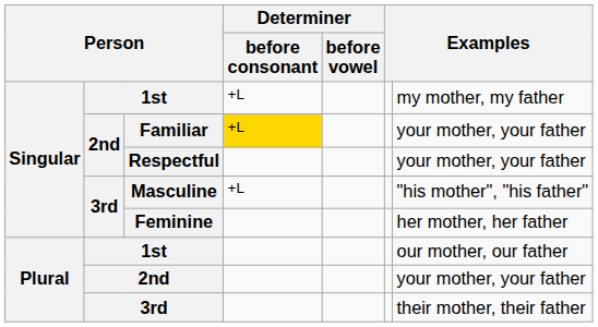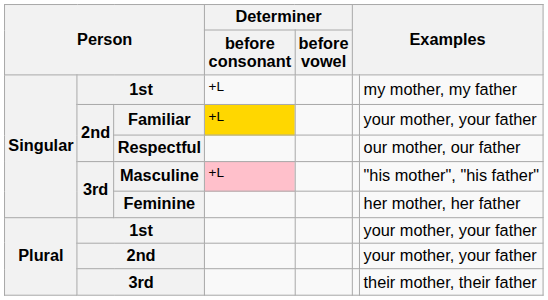Respectful | column 7: your mother, your father -> our mother, our father
Masculine | Determiner / before consonant: no background -> pink background
Plural / 1st | column 7: our mother, our father -> your mother, your father
